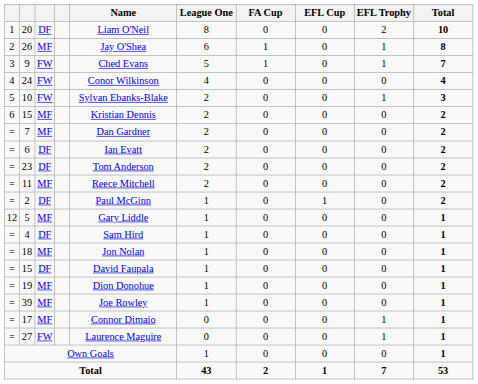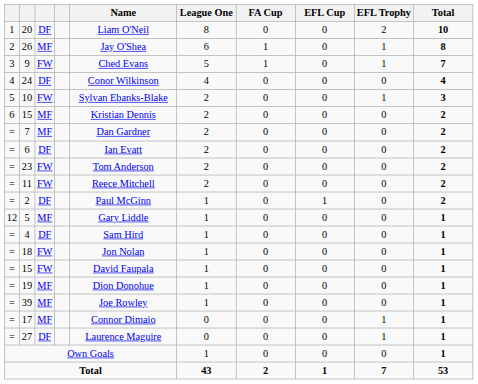24 | column 3: FW -> DF
23 | column 3: DF -> FW
11 | column 3: MF -> FW
18 | column 3: MF -> FW
= / 15 | column 3: DF -> FW
27 | column 3: FW -> DF
